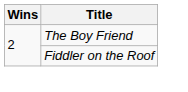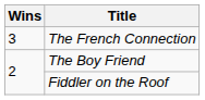+ row: 3 | The French Connection
